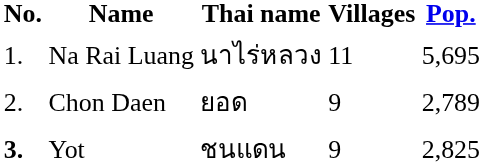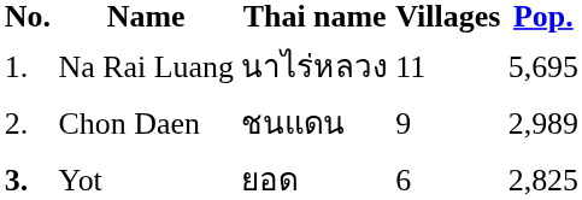Chon Daen | Thai name: ยอด -> ชนแดน
Chon Daen | Pop.: 2,789 -> 2,989
Yot | Thai name: ชนแดน -> ยอด
Yot | Villages: 9 -> 6
